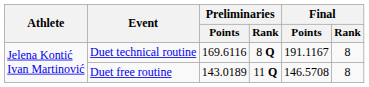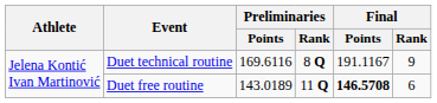Duet technical routine | Final / Rank: 8 -> 9
Duet free routine | Final / Points: normal -> bold
Duet free routine | Final / Rank: 8 -> 6
